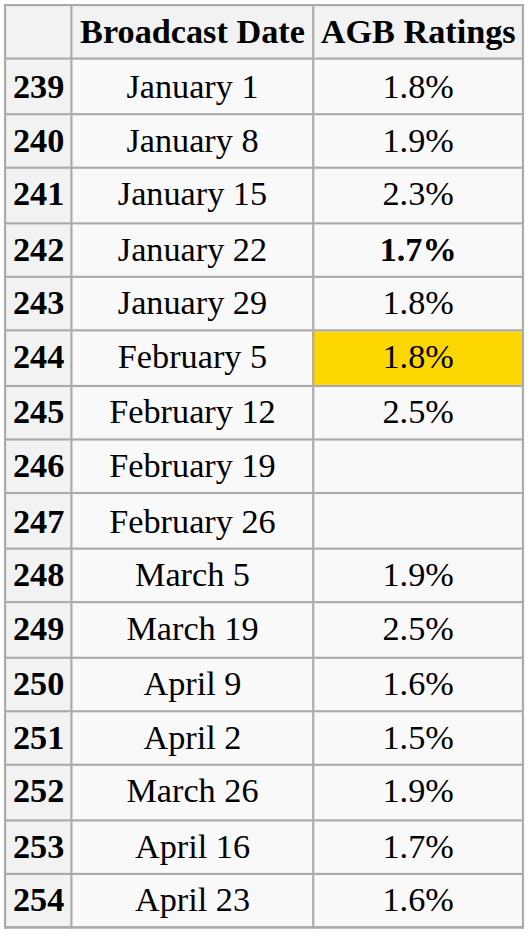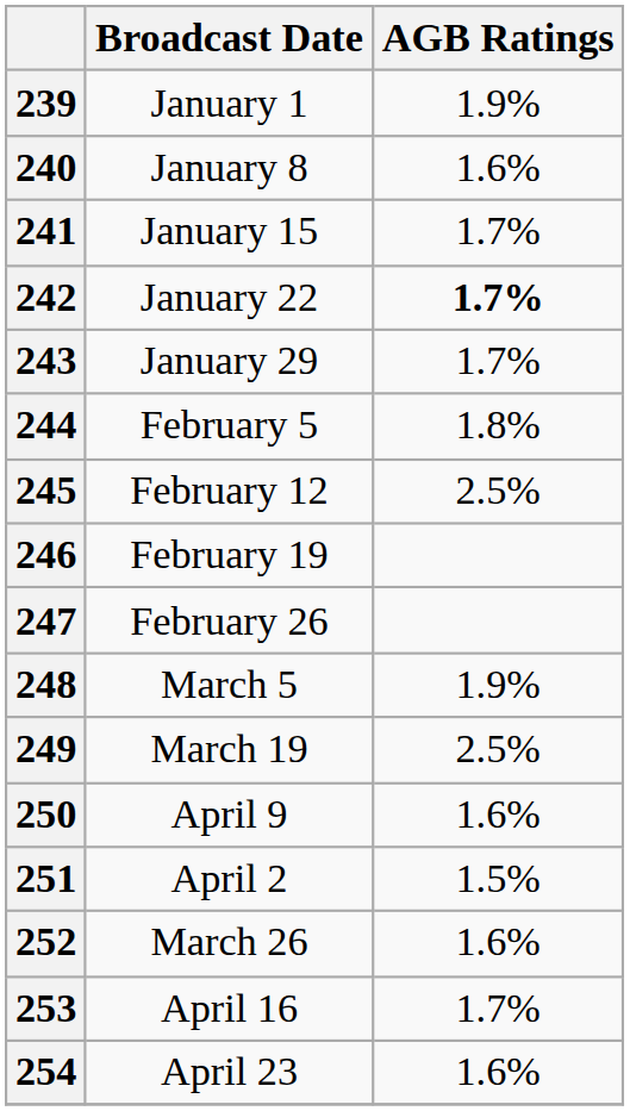239 | AGB Ratings: 1.8% -> 1.9%
240 | AGB Ratings: 1.9% -> 1.6%
241 | AGB Ratings: 2.3% -> 1.7%
243 | AGB Ratings: 1.8% -> 1.7%
244 | AGB Ratings: gold background -> no background
252 | AGB Ratings: 1.9% -> 1.6%
